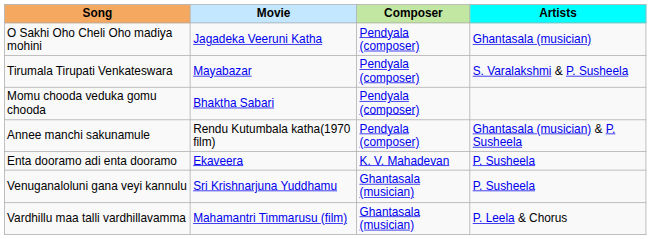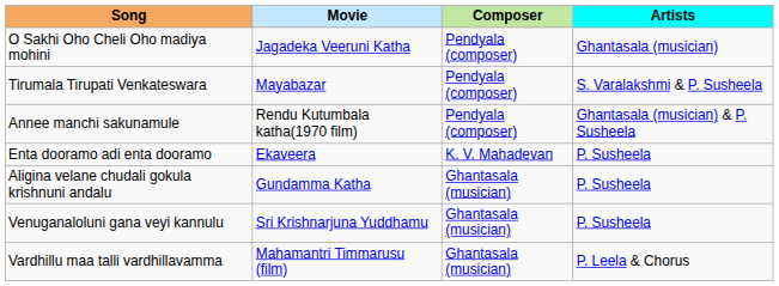- row: Momu chooda veduka gomu chooda | Bhaktha Sabari | Pendyala (composer)
+ row: Aligina velane chudali gokula krishnuni andalu | Gundamma Katha | Ghantasala (musician) | P. Susheela
